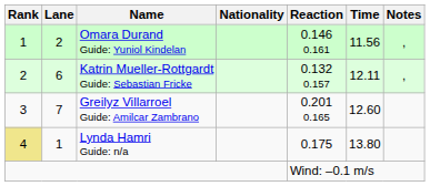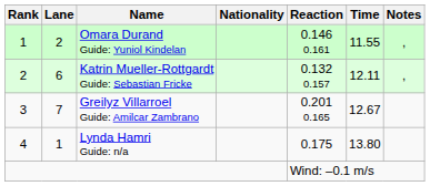Omara Durand Guide: Yuniol Kindelan | Time: 11.56 -> 11.55
Greilyz Villarroel Guide: Amilcar Zambrano | Time: 12.60 -> 12.67
Lynda Hamri Guide: n/a | Rank: khaki background -> no background
